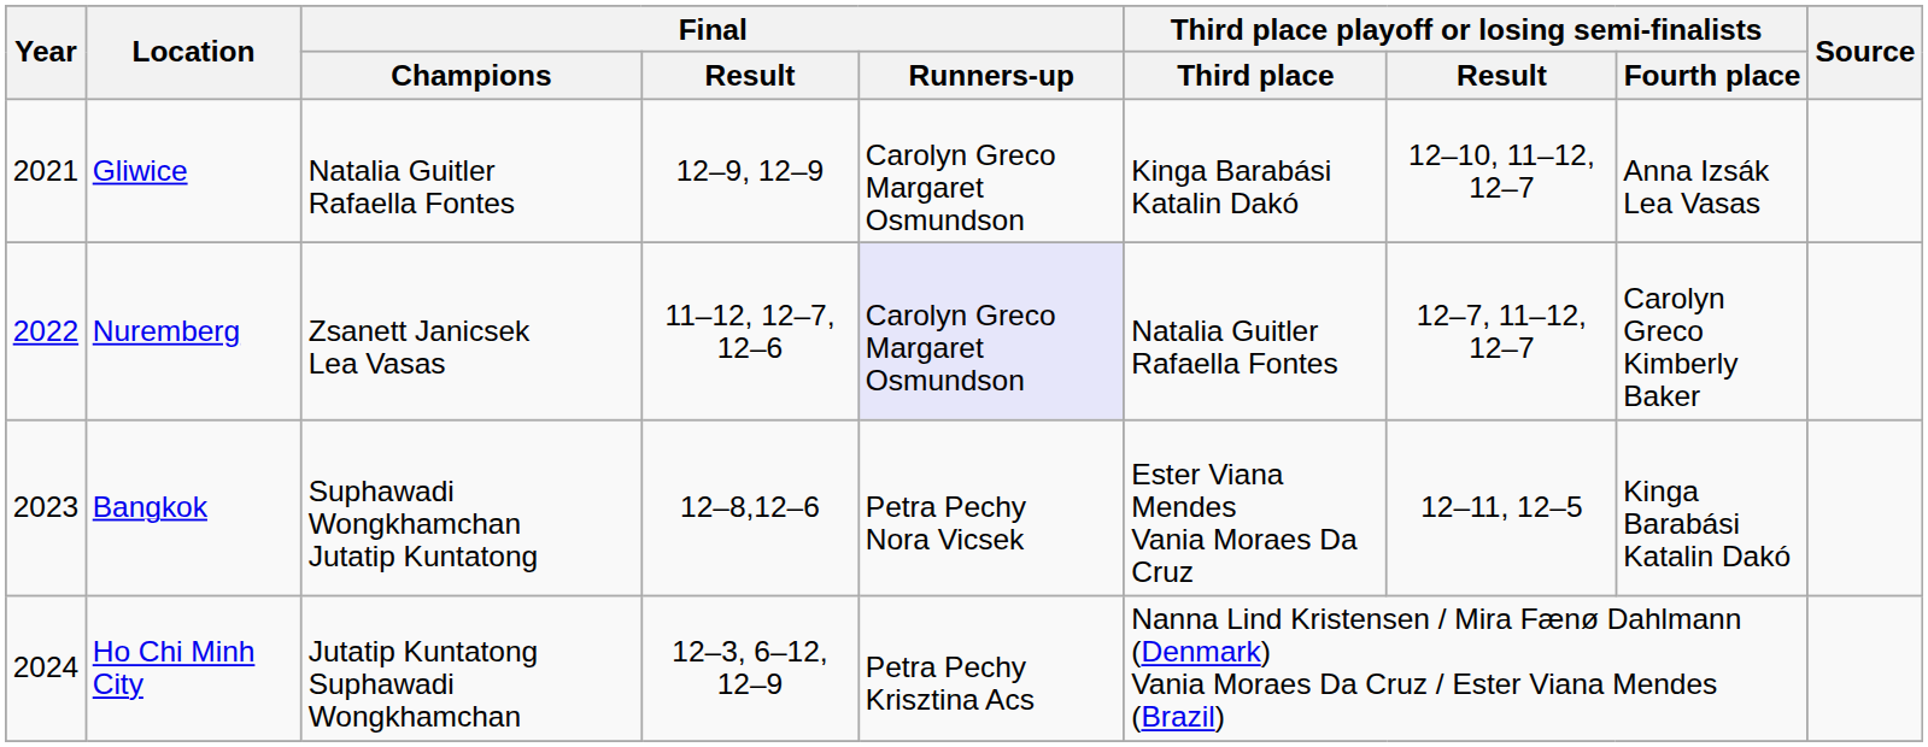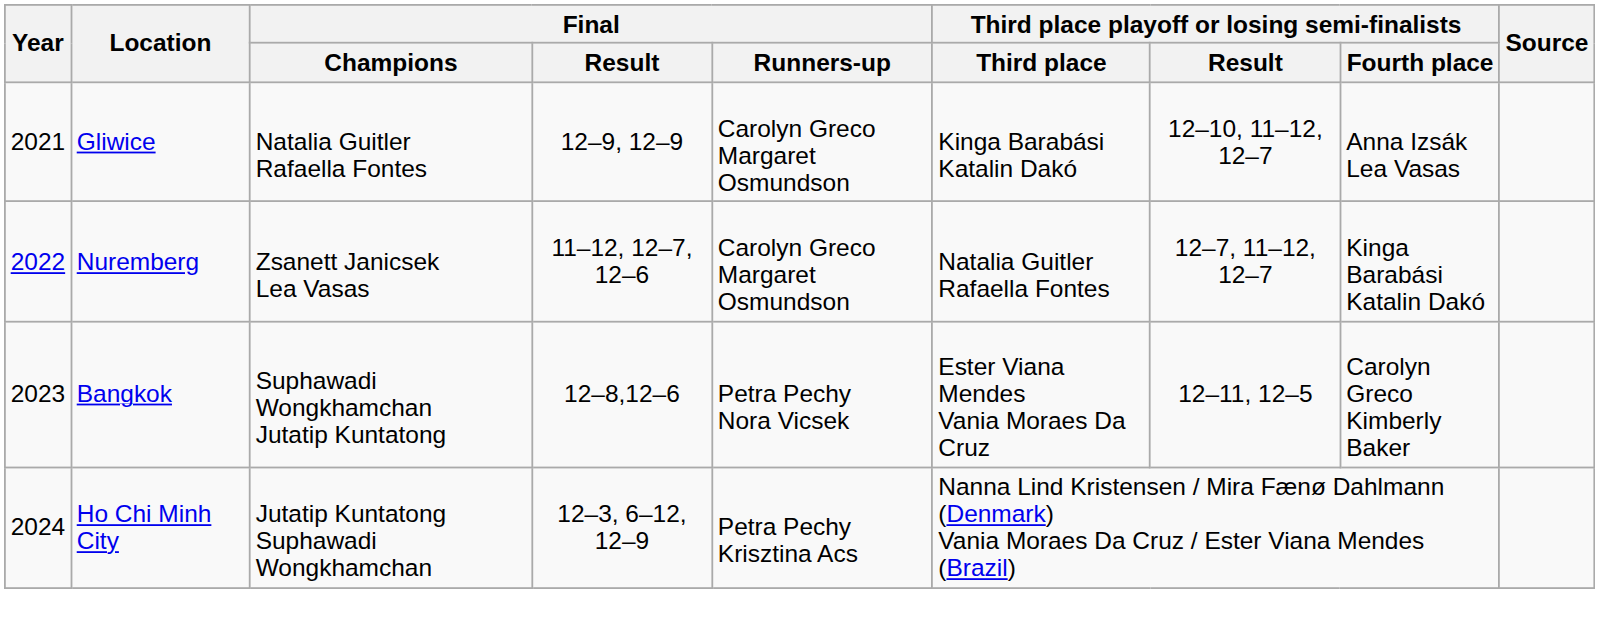Nuremberg | Final / Runners-up: lavender background -> no background
Nuremberg | Third place playoff or losing semi-finalists / Fourth place: Carolyn Greco Kimberly Baker -> Kinga Barabási Katalin Dakó
Bangkok | Third place playoff or losing semi-finalists / Fourth place: Kinga Barabási Katalin Dakó -> Carolyn Greco Kimberly Baker
